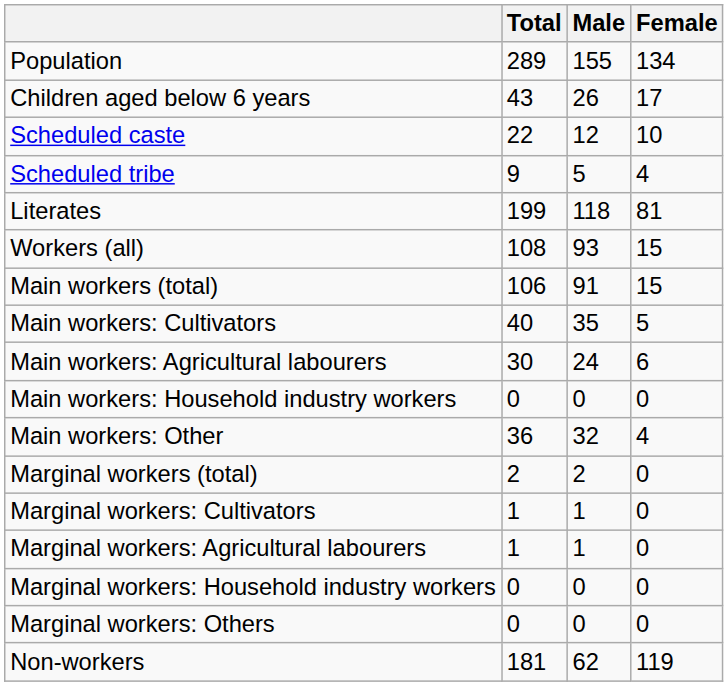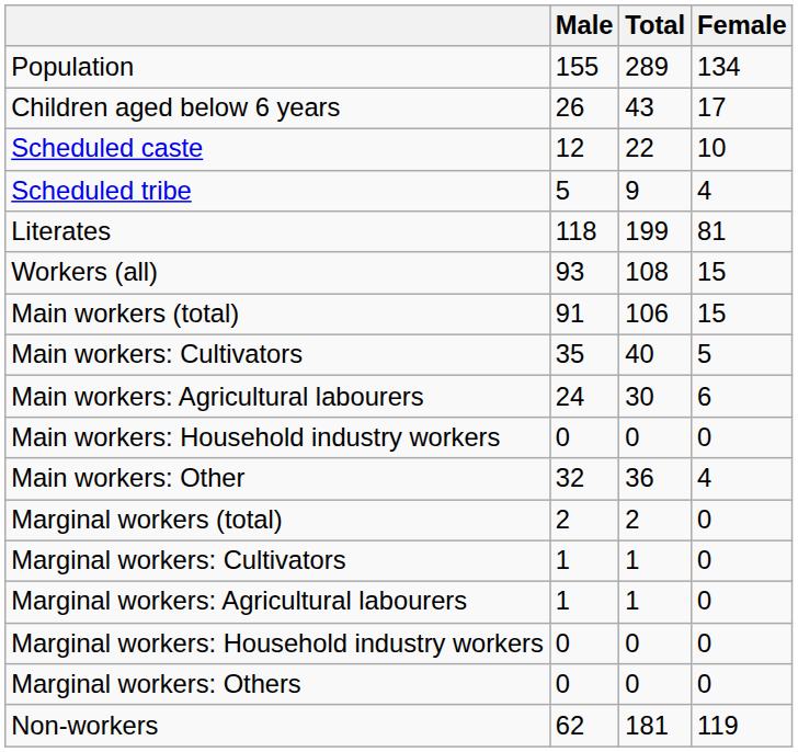columns swapped: Total <-> Male
